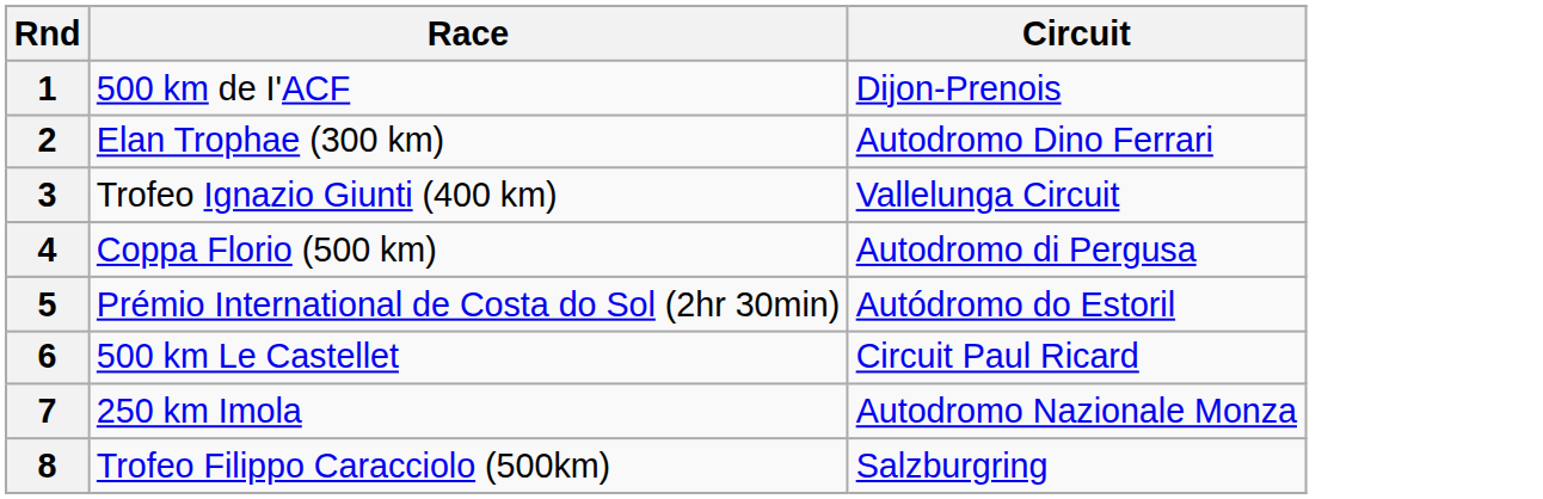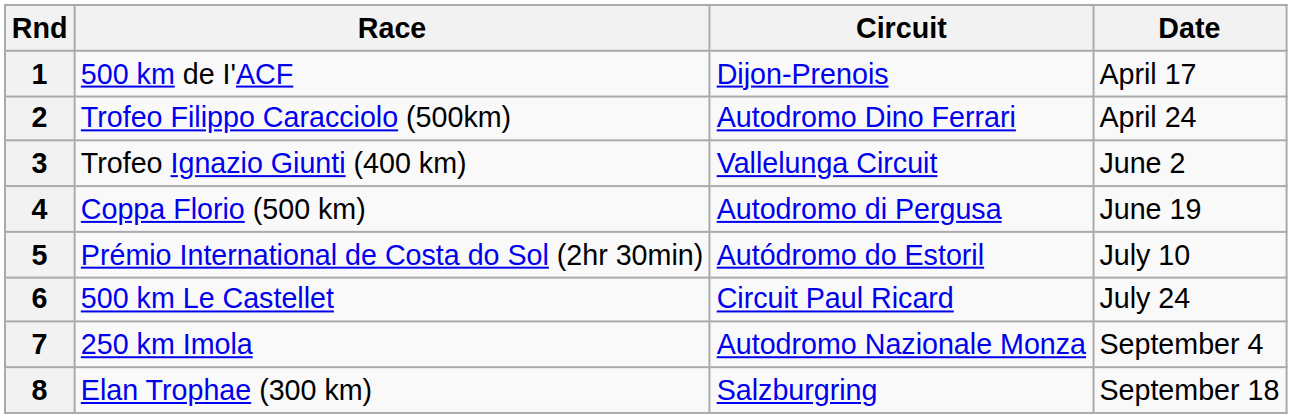+ column: Date | April 17 | April 24 | June 2 | June 19 | July 10 | July 24 | September 4 | September 18
2 | Race: Elan Trophae (300 km) -> Trofeo Filippo Caracciolo (500km)
8 | Race: Trofeo Filippo Caracciolo (500km) -> Elan Trophae (300 km)
